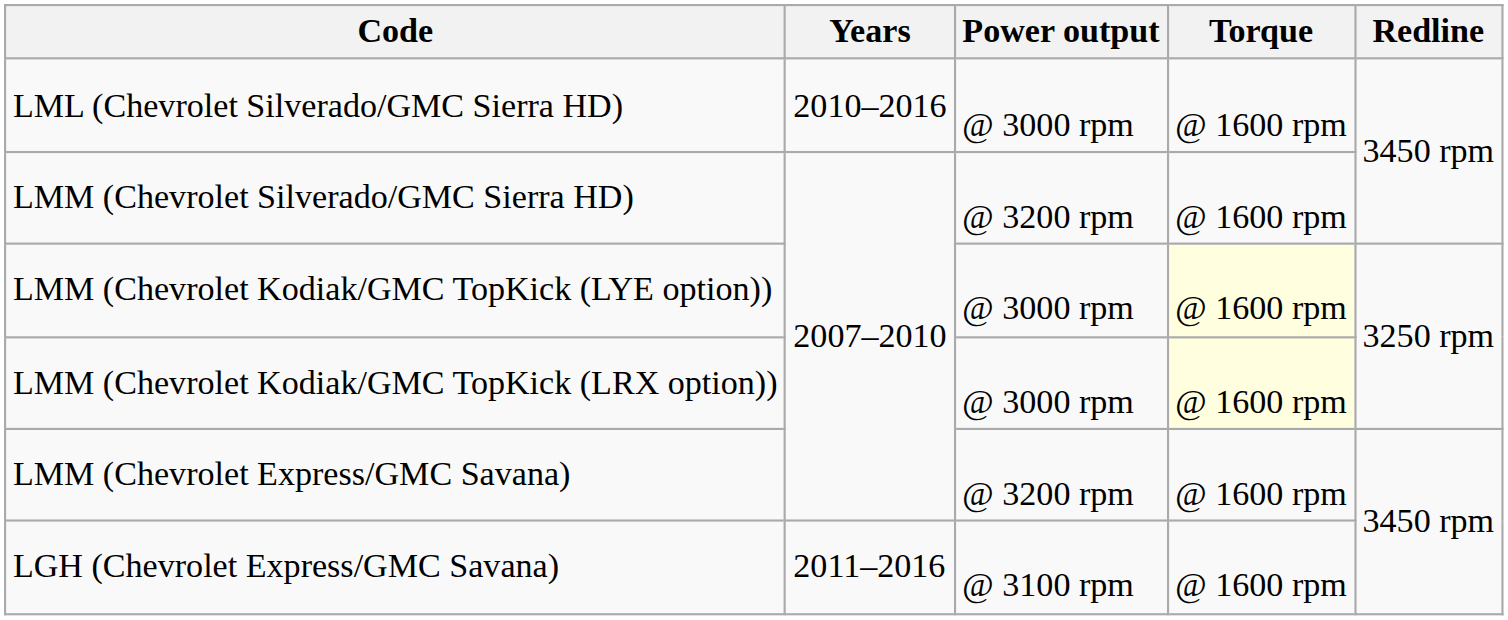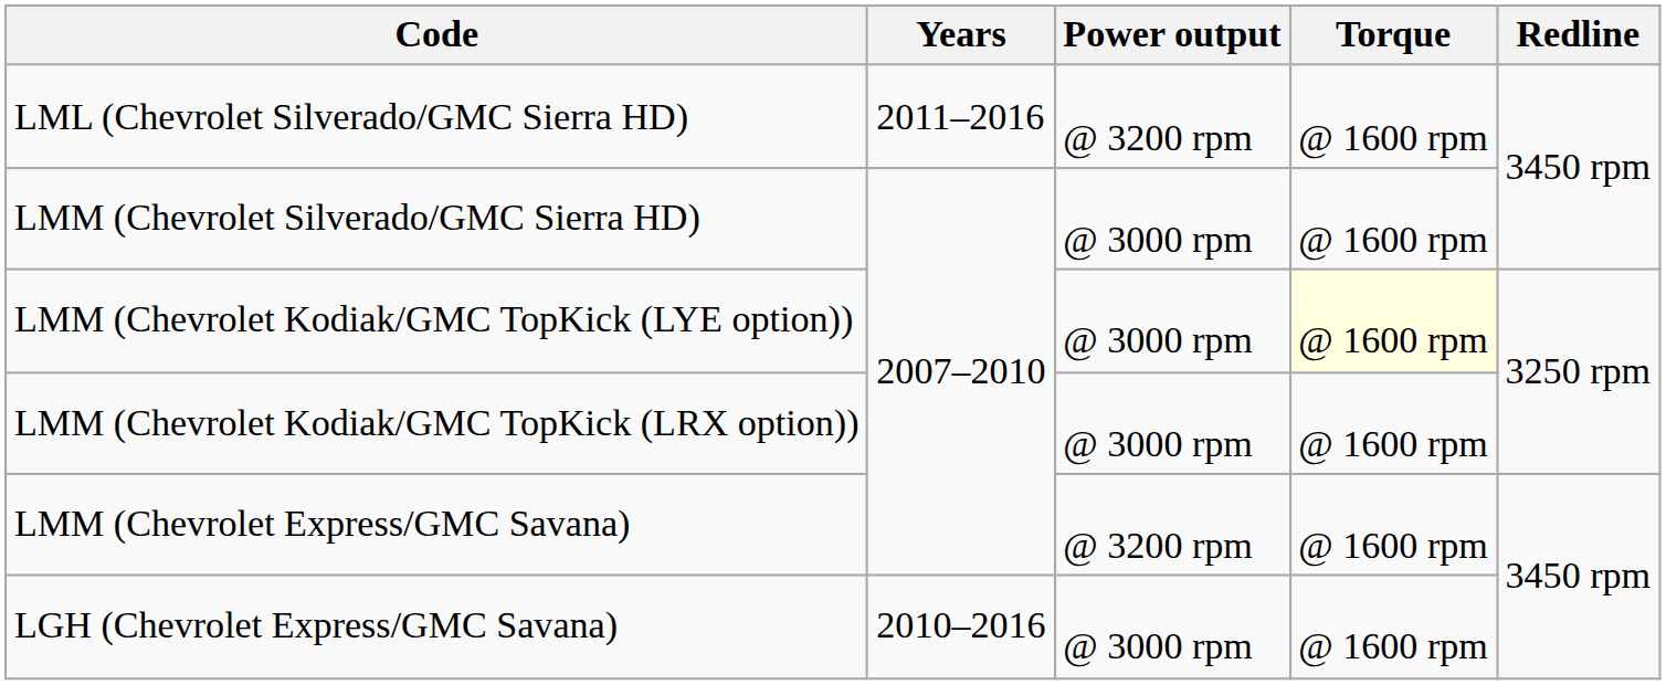LML (Chevrolet Silverado/GMC Sierra HD) | Years: 2010–2016 -> 2011–2016
LML (Chevrolet Silverado/GMC Sierra HD) | Power output: @ 3000 rpm -> @ 3200 rpm
LMM (Chevrolet Silverado/GMC Sierra HD) | Power output: @ 3200 rpm -> @ 3000 rpm
LMM (Chevrolet Kodiak/GMC TopKick (LRX option)) | Torque: lightyellow background -> no background
LGH (Chevrolet Express/GMC Savana) | Years: 2011–2016 -> 2010–2016
LGH (Chevrolet Express/GMC Savana) | Power output: @ 3100 rpm -> @ 3000 rpm
